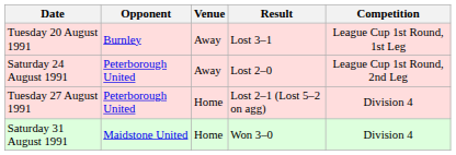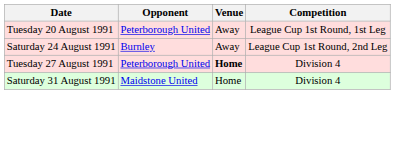- column: Result | Lost 3–1 | Lost 2–0 | Lost 2–1 (Lost 5–2 on agg) | Won 3–0
Tuesday 20 August 1991 | Opponent: Burnley -> Peterborough United
Saturday 24 August 1991 | Opponent: Peterborough United -> Burnley
Tuesday 27 August 1991 | Venue: normal -> bold
